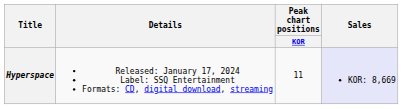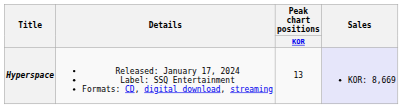Hyperspace | Peak chart positions / KOR: 11 -> 13
